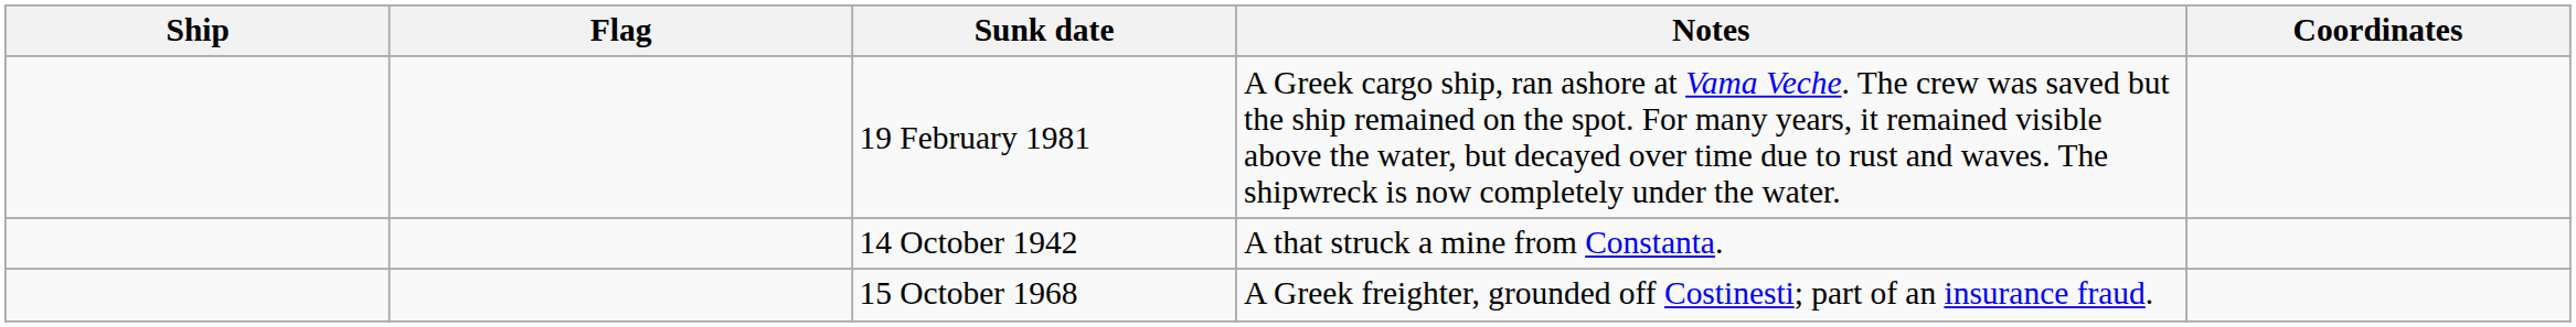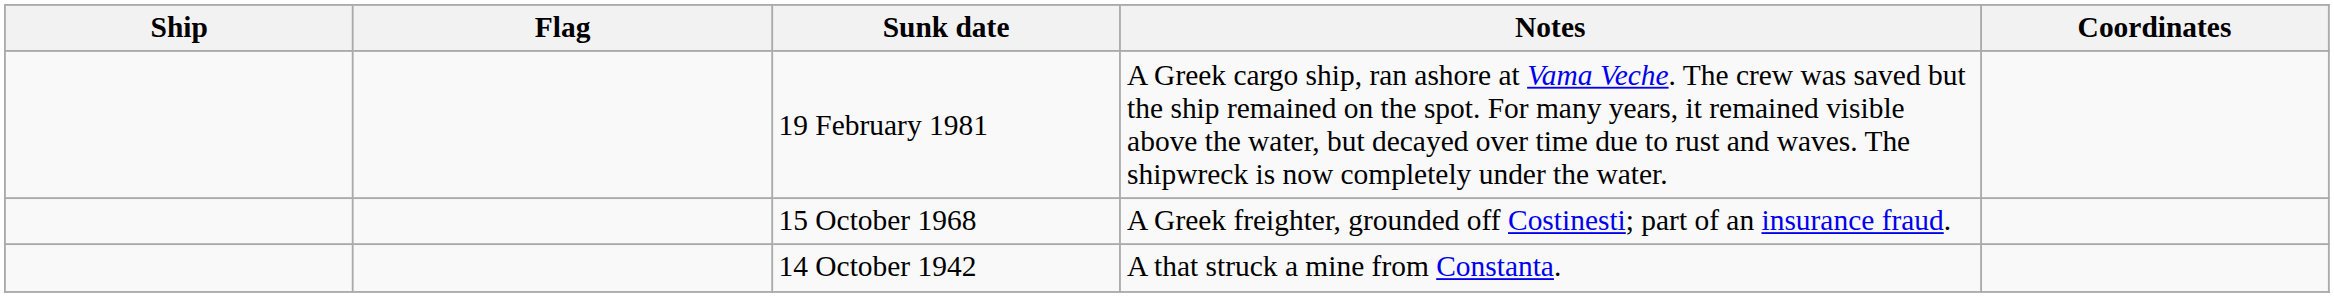rows swapped: 15 October 1968 <-> 14 October 1942
